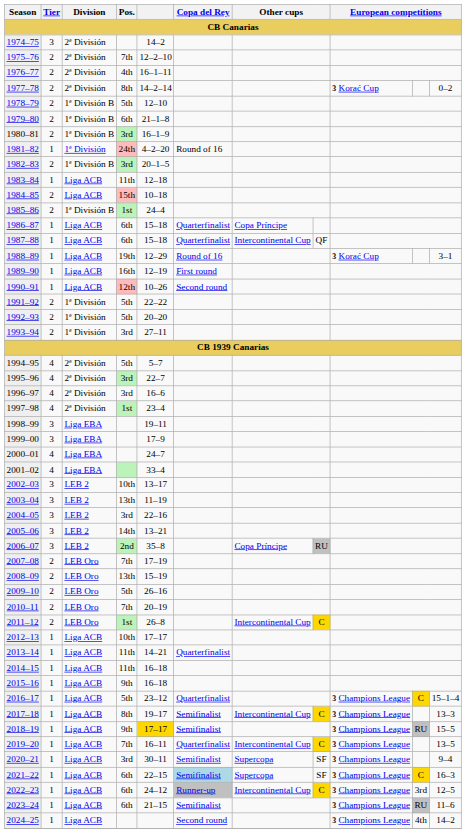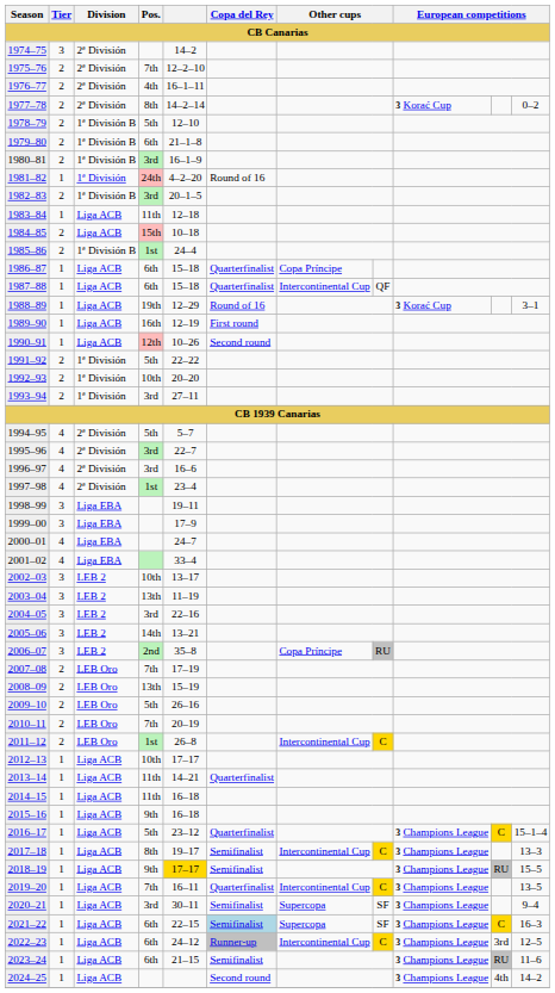1992–93 | Pos.: 5th -> 10th
